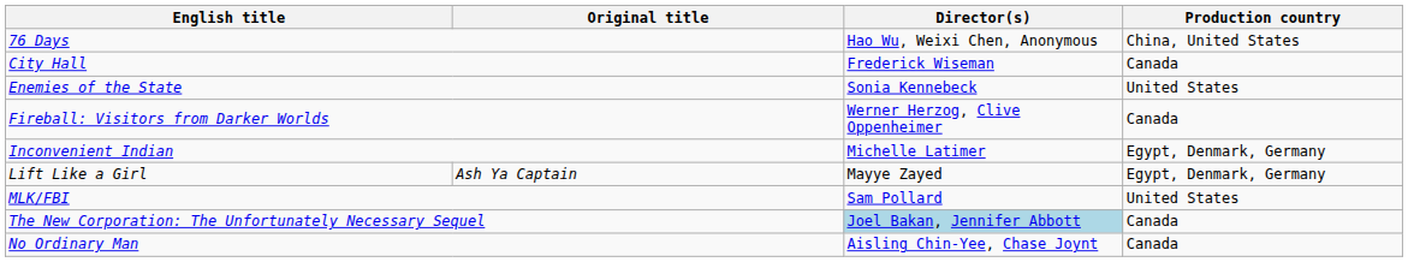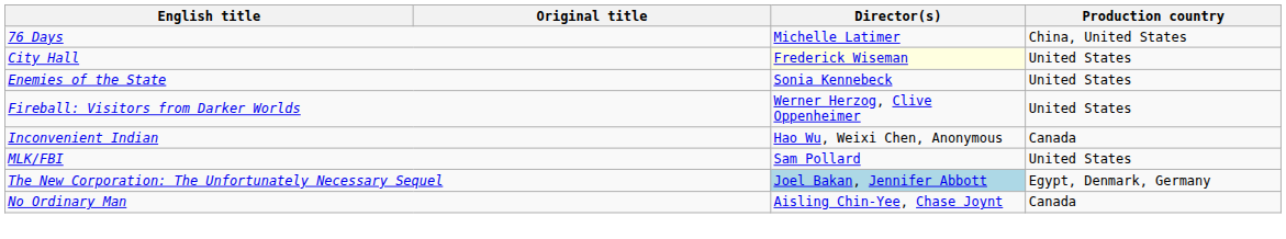76 Days | Director(s): Hao Wu, Weixi Chen, Anonymous -> Michelle Latimer
City Hall | Director(s): no background -> lightyellow background
City Hall | Production country: Canada -> United States
Fireball: Visitors from Darker Worlds | Production country: Canada -> United States
Inconvenient Indian | Director(s): Michelle Latimer -> Hao Wu, Weixi Chen, Anonymous
Inconvenient Indian | Production country: Egypt, Denmark, Germany -> Canada
- row: Lift Like a Girl | Ash Ya Captain | Mayye Zayed | Egypt, Denmark, Germany
The New Corporation: The Unfortunately Necessary Sequel | Production country: Canada -> Egypt, Denmark, Germany
